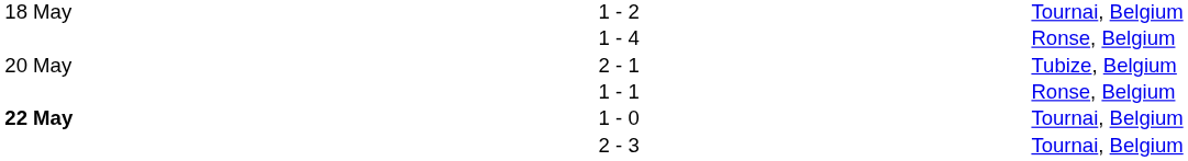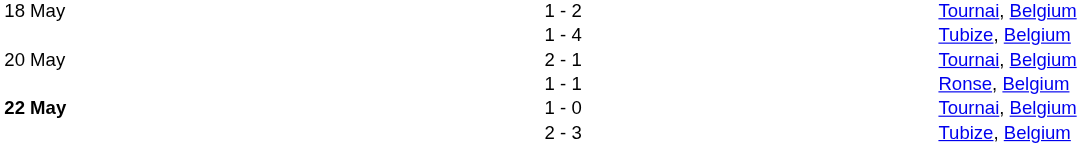1 - 4 | column 5: Ronse, Belgium -> Tubize, Belgium
2 - 1 | column 5: Tubize, Belgium -> Tournai, Belgium
2 - 3 | column 5: Tournai, Belgium -> Tubize, Belgium
